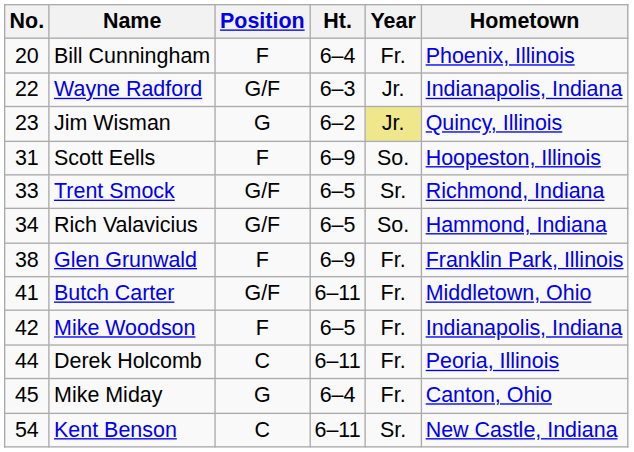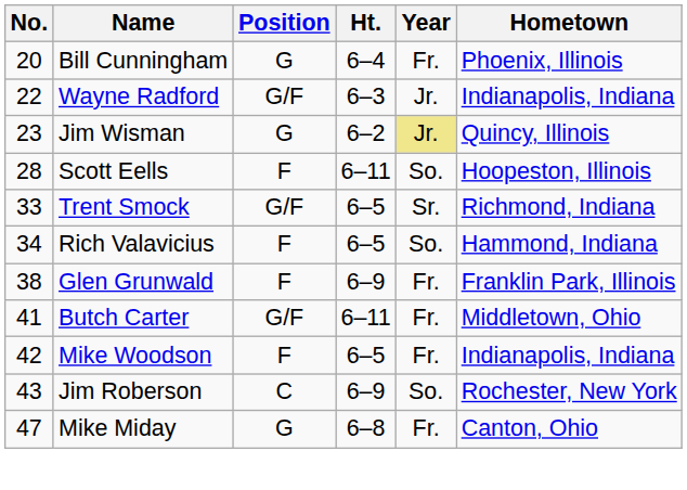Bill Cunningham | Position: F -> G
Scott Eells | No.: 31 -> 28
Scott Eells | Ht.: 6–9 -> 6–11
Rich Valavicius | Position: G/F -> F
+ row: 43 | Jim Roberson | C | 6–9 | So. | Rochester, New York
- row: 44 | Derek Holcomb | C | 6–11 | Fr. | Peoria, Illinois
Mike Miday | No.: 45 -> 47
Mike Miday | Ht.: 6–4 -> 6–8
- row: 54 | Kent Benson | C | 6–11 | Sr. | New Castle, Indiana
